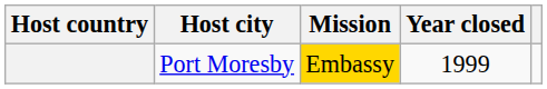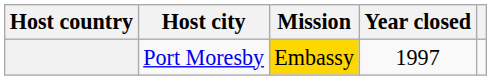Port Moresby | Year closed: 1999 -> 1997
